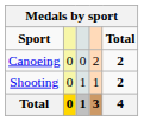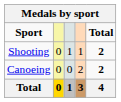rows swapped: Shooting <-> Canoeing
